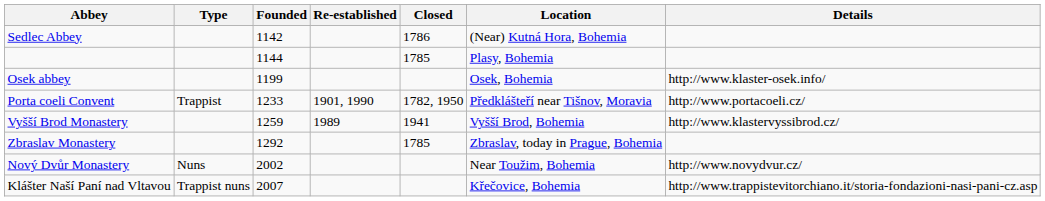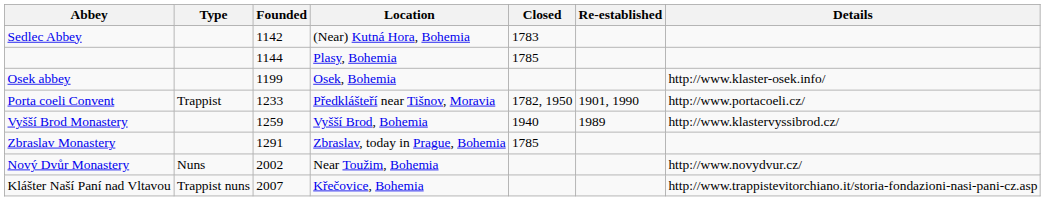columns swapped: Location <-> Re-established
Sedlec Abbey | Closed: 1786 -> 1783
Vyšší Brod Monastery | Closed: 1941 -> 1940
Zbraslav Monastery | Founded: 1292 -> 1291
